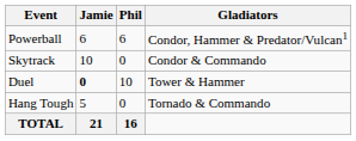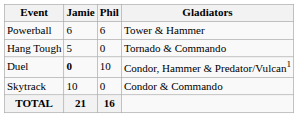Powerball | Gladiators: Condor, Hammer & Predator/Vulcan1 -> Tower & Hammer
rows swapped: Skytrack <-> Hang Tough
Duel | Gladiators: Tower & Hammer -> Condor, Hammer & Predator/Vulcan1
